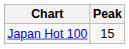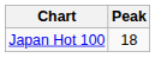Japan Hot 100 | Peak: 15 -> 18
